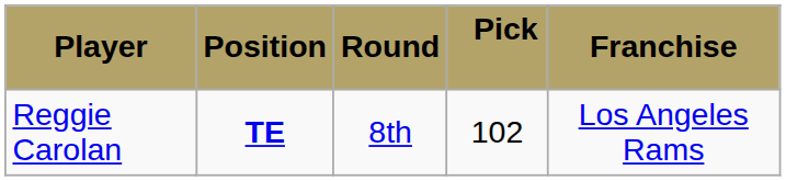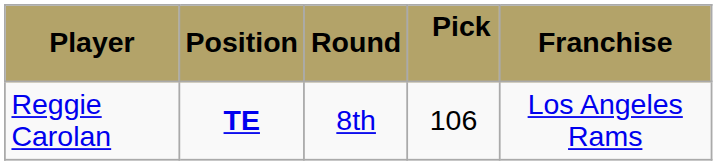Reggie Carolan | Pick: 102 -> 106
